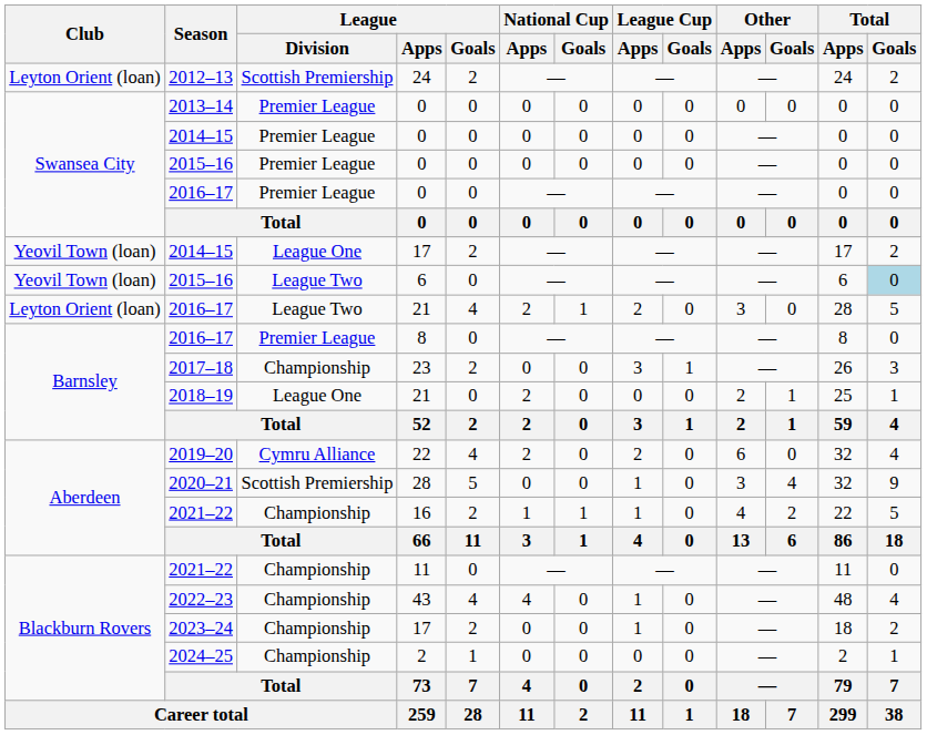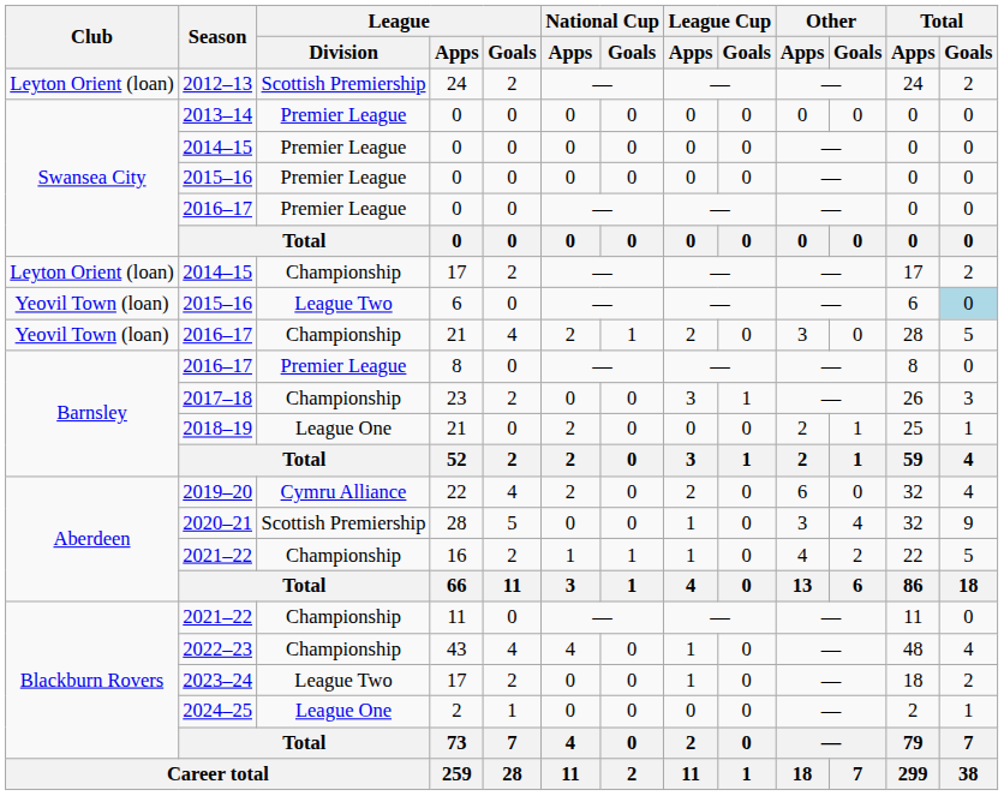2014–15 / 17 | Club: Yeovil Town (loan) -> Leyton Orient (loan)
2014–15 / 17 | League / Division: League One -> Championship
2016–17 / 21 | Club: Leyton Orient (loan) -> Yeovil Town (loan)
2016–17 / 21 | League / Division: League Two -> Championship
2023–24 | League / Division: Championship -> League Two
2024–25 | League / Division: Championship -> League One
